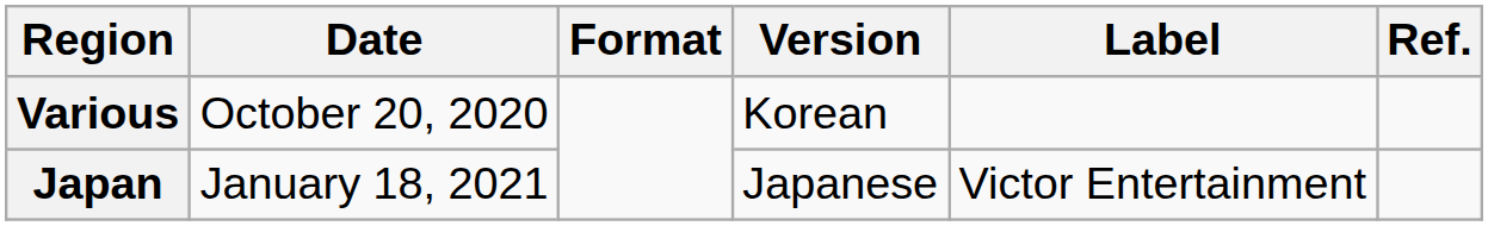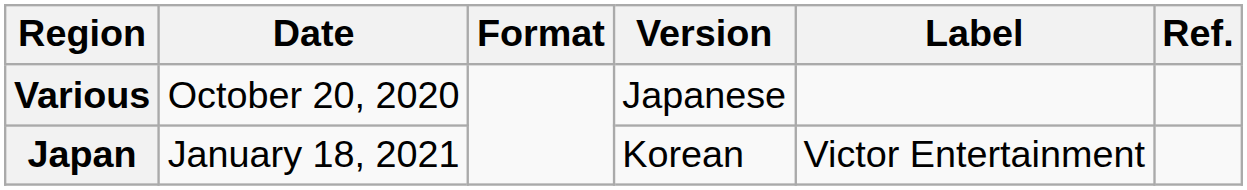Various | Version: Korean -> Japanese
Japan | Version: Japanese -> Korean
